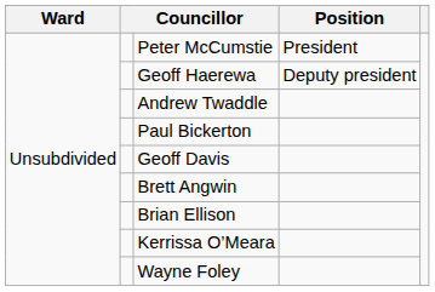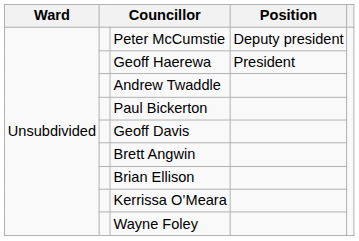Peter McCumstie | Position: President -> Deputy president
Geoff Haerewa | Position: Deputy president -> President
